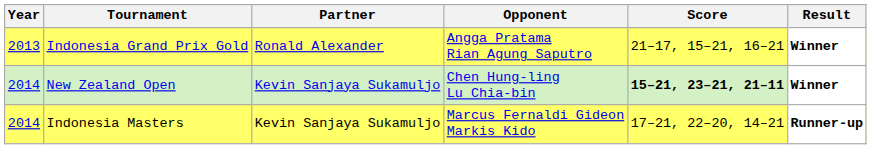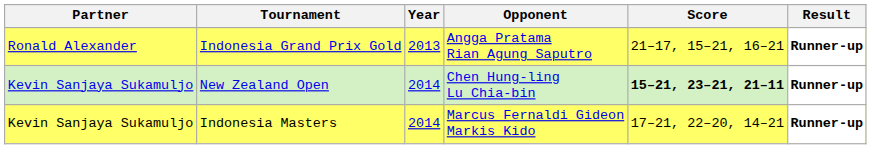columns swapped: Year <-> Partner
Indonesia Grand Prix Gold | Result: Winner -> Runner-up
New Zealand Open | Result: Winner -> Runner-up
